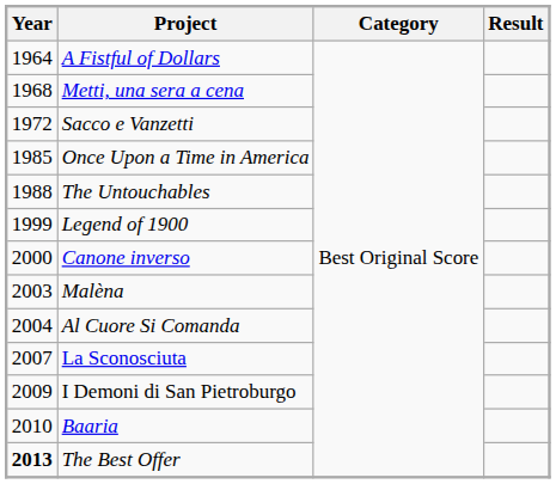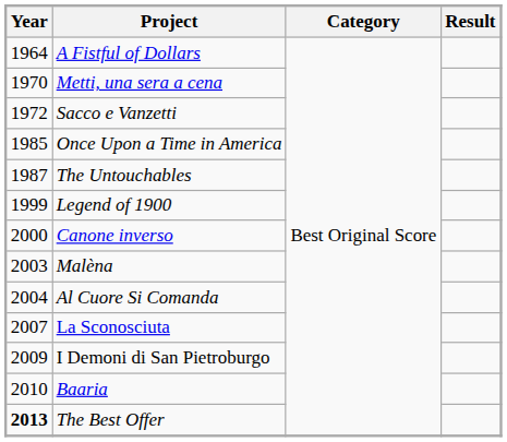Metti, una sera a cena | Year: 1968 -> 1970
The Untouchables | Year: 1988 -> 1987
